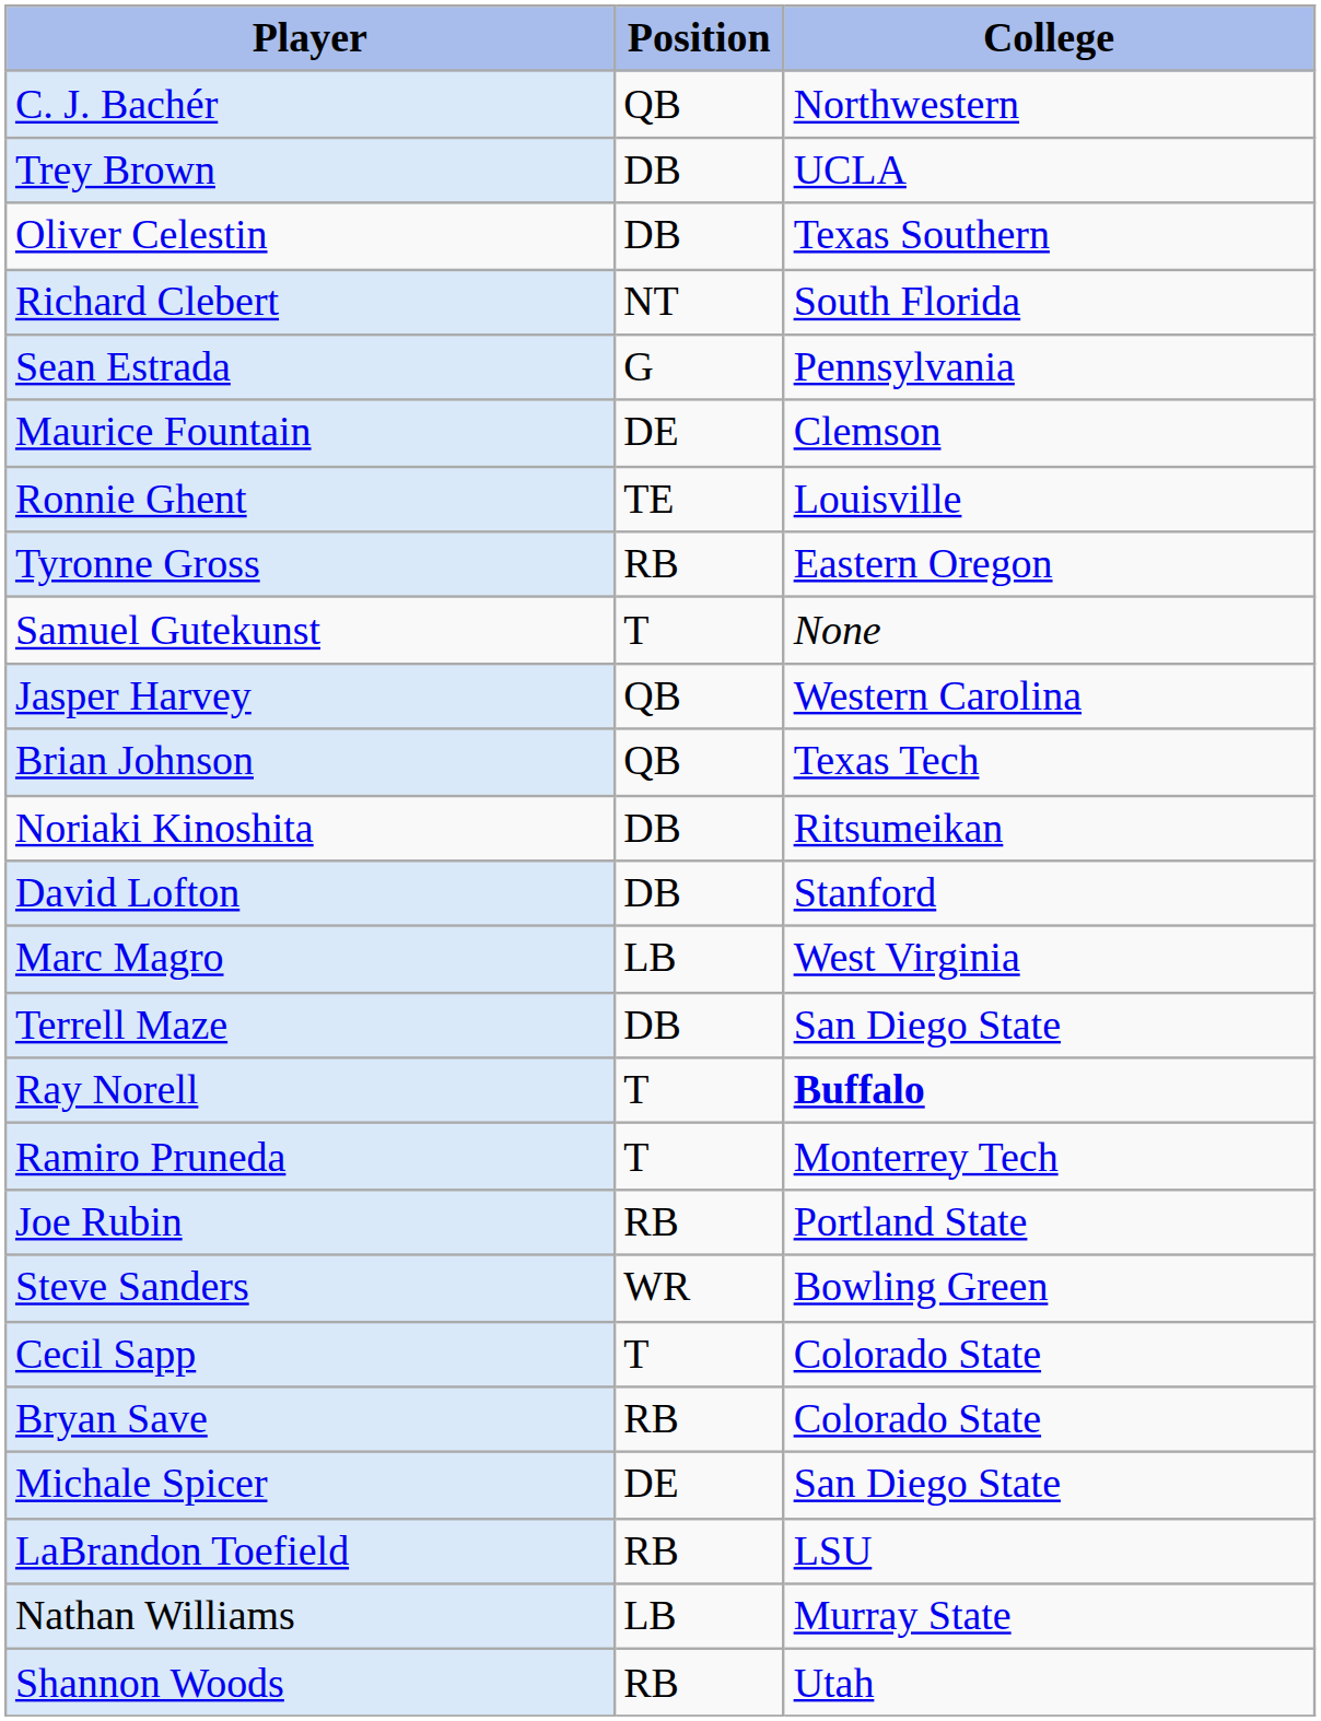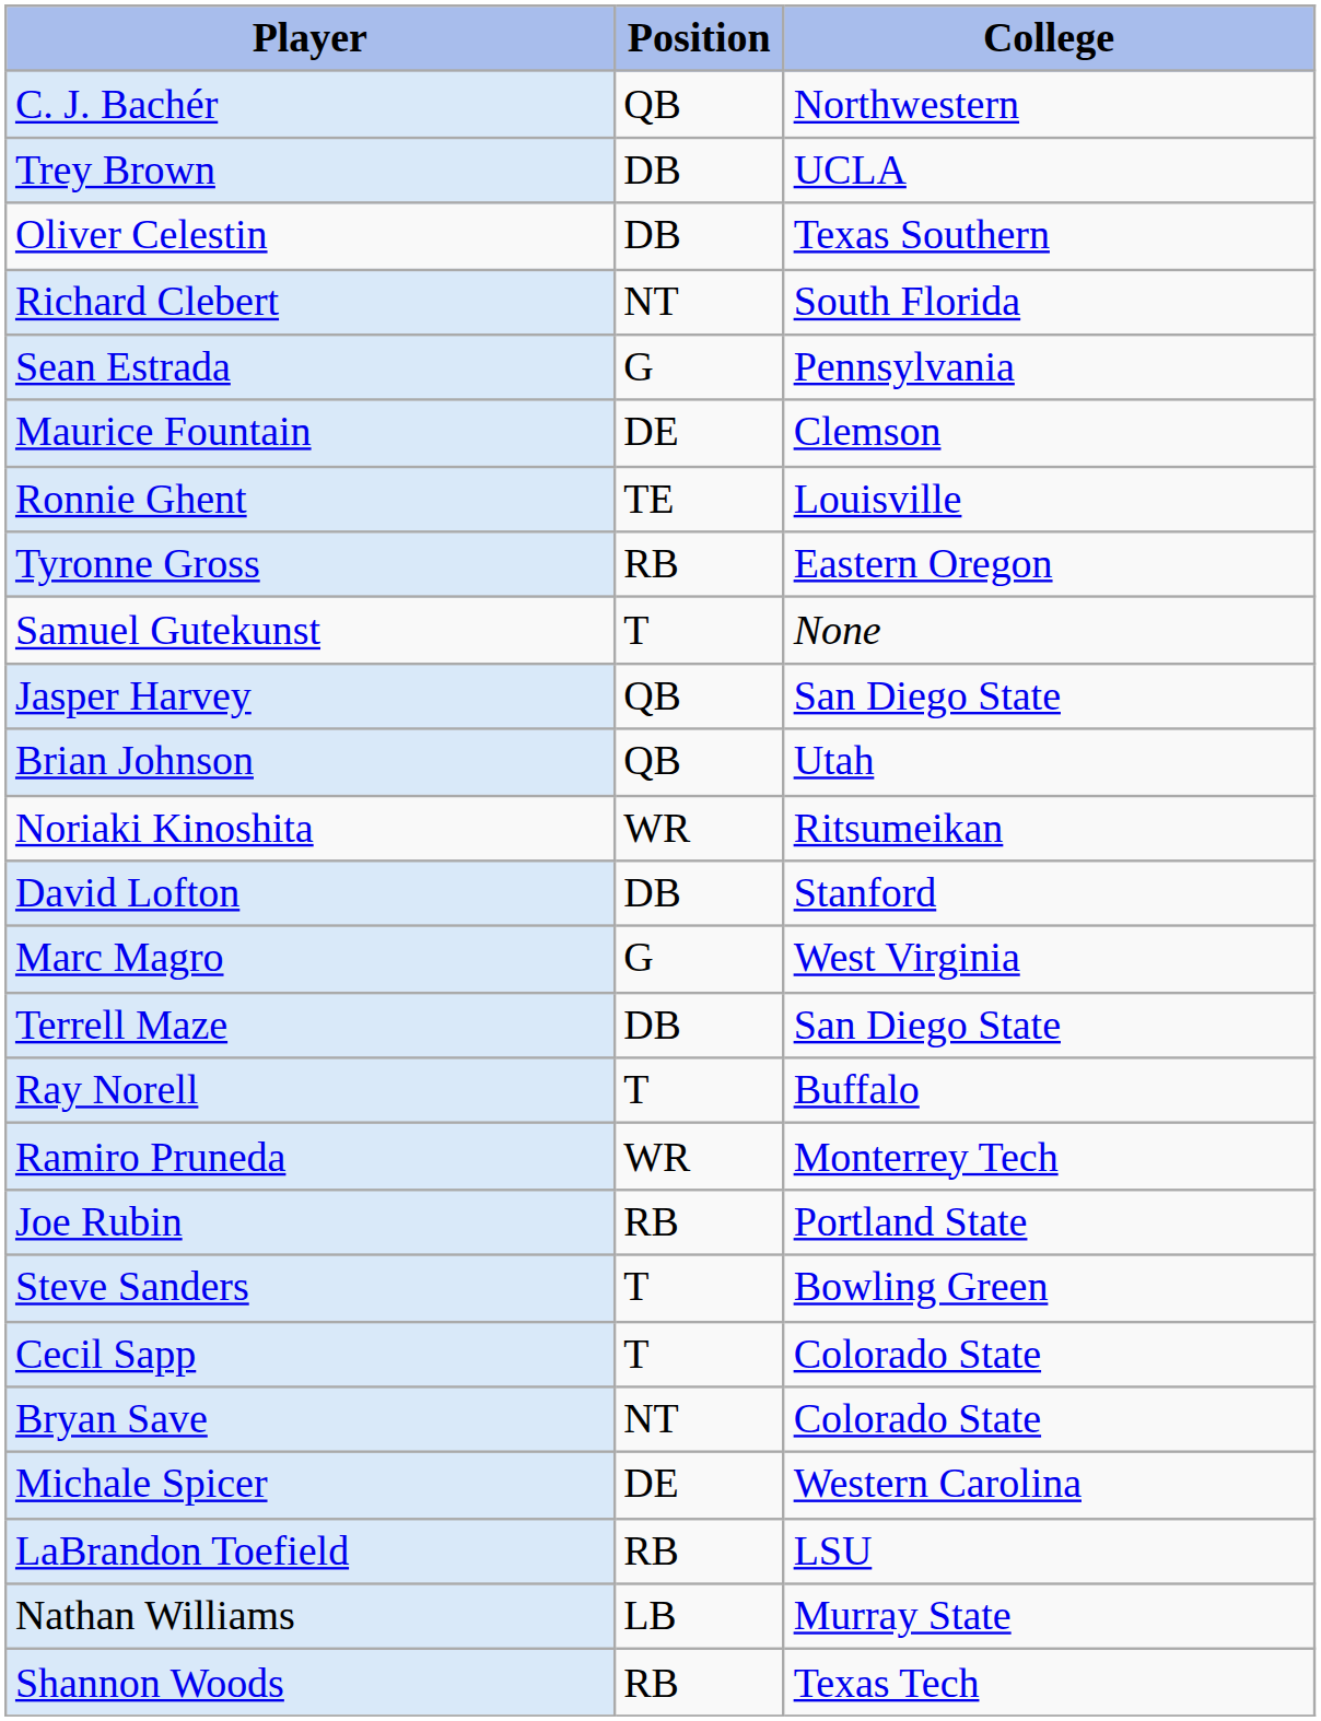Jasper Harvey | College: Western Carolina -> San Diego State
Brian Johnson | College: Texas Tech -> Utah
Noriaki Kinoshita | Position: DB -> WR
Marc Magro | Position: LB -> G
Ray Norell | College: bold -> normal
Ramiro Pruneda | Position: T -> WR
Steve Sanders | Position: WR -> T
Bryan Save | Position: RB -> NT
Michale Spicer | College: San Diego State -> Western Carolina
Shannon Woods | College: Utah -> Texas Tech
